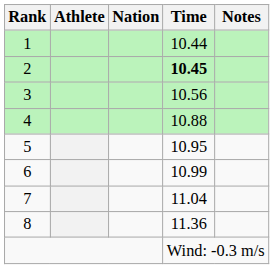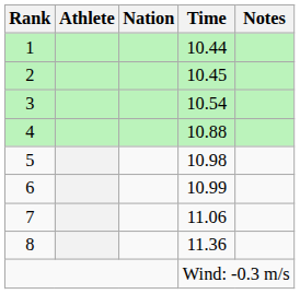2 | Time: bold -> normal
3 | Time: 10.56 -> 10.54
5 | Time: 10.95 -> 10.98
7 | Time: 11.04 -> 11.06
